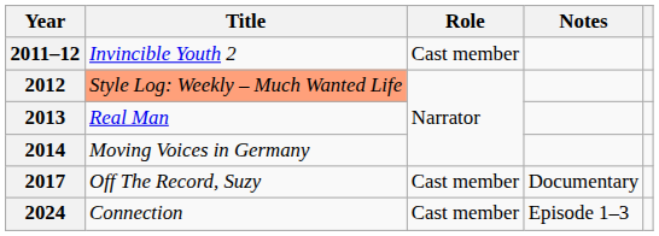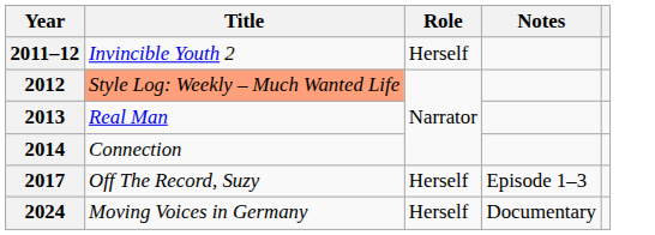2011–12 | Role: Cast member -> Herself
2014 | Title: Moving Voices in Germany -> Connection
2017 | Role: Cast member -> Herself
2017 | Notes: Documentary -> Episode 1–3
2024 | Title: Connection -> Moving Voices in Germany
2024 | Role: Cast member -> Herself
2024 | Notes: Episode 1–3 -> Documentary
